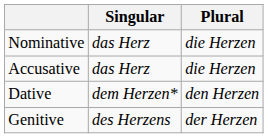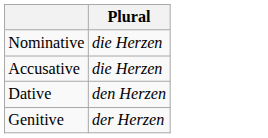- column: Singular | das Herz | das Herz | dem Herzen* | des Herzens
